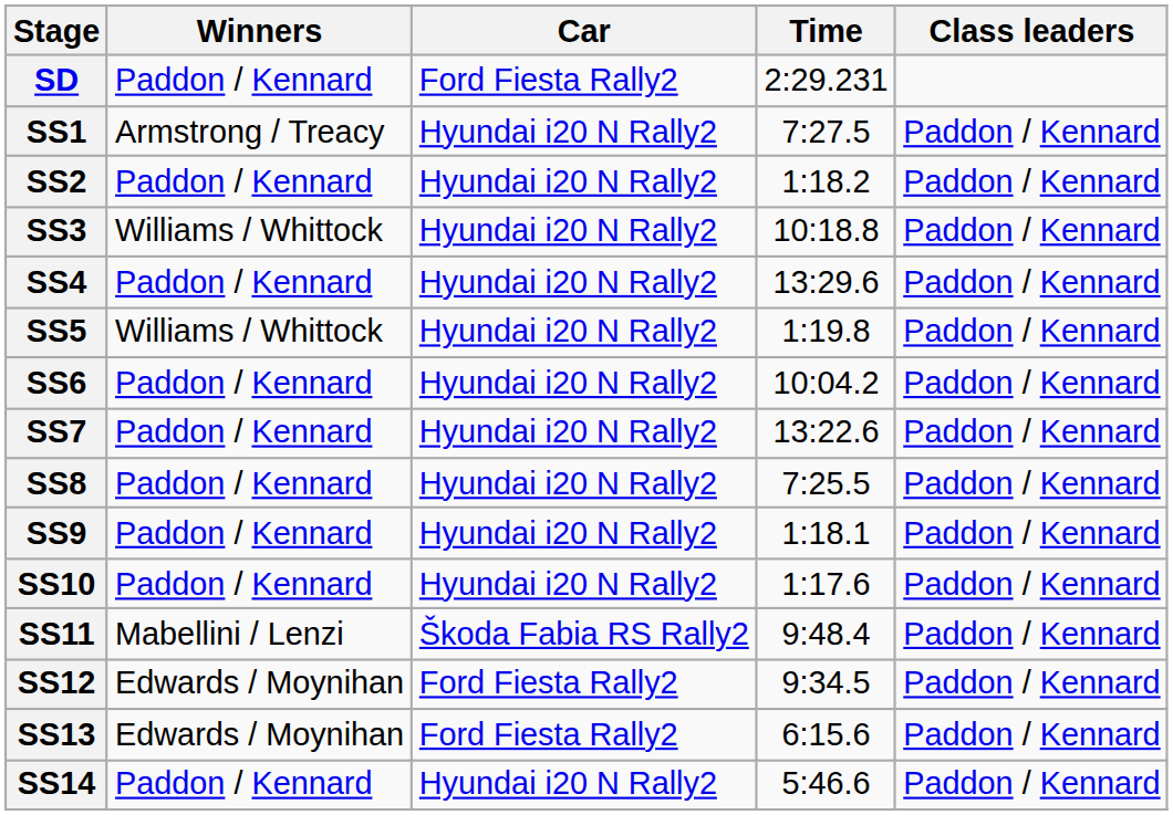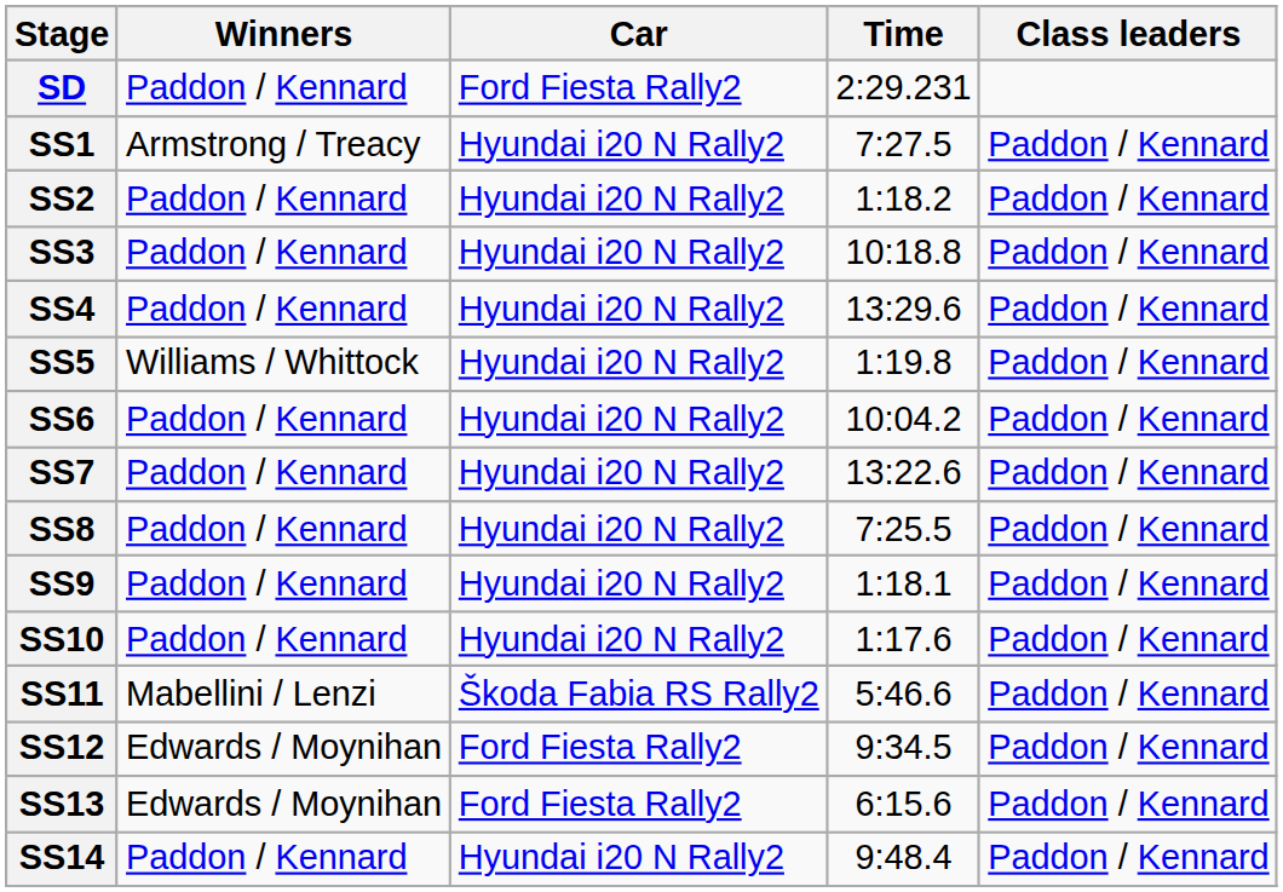SS3 | Winners: Williams / Whittock -> Paddon / Kennard
SS11 | Time: 9:48.4 -> 5:46.6
SS14 | Time: 5:46.6 -> 9:48.4
